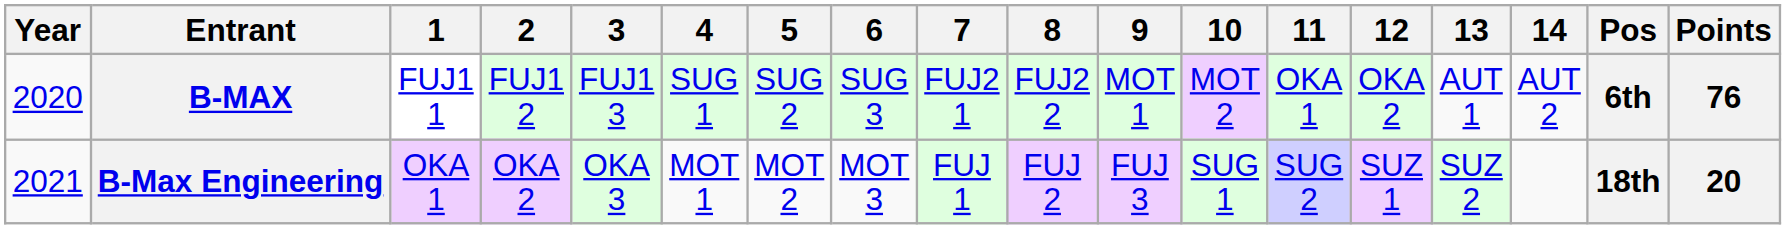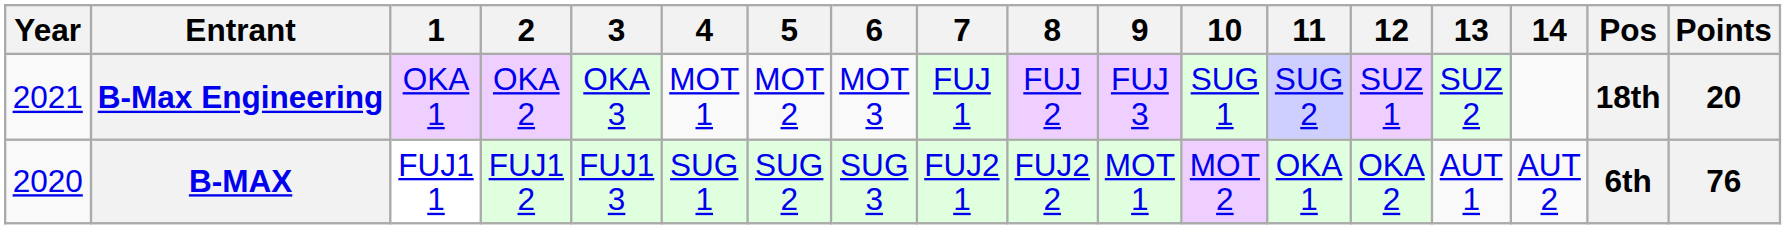rows swapped: B-MAX <-> B-Max Engineering
